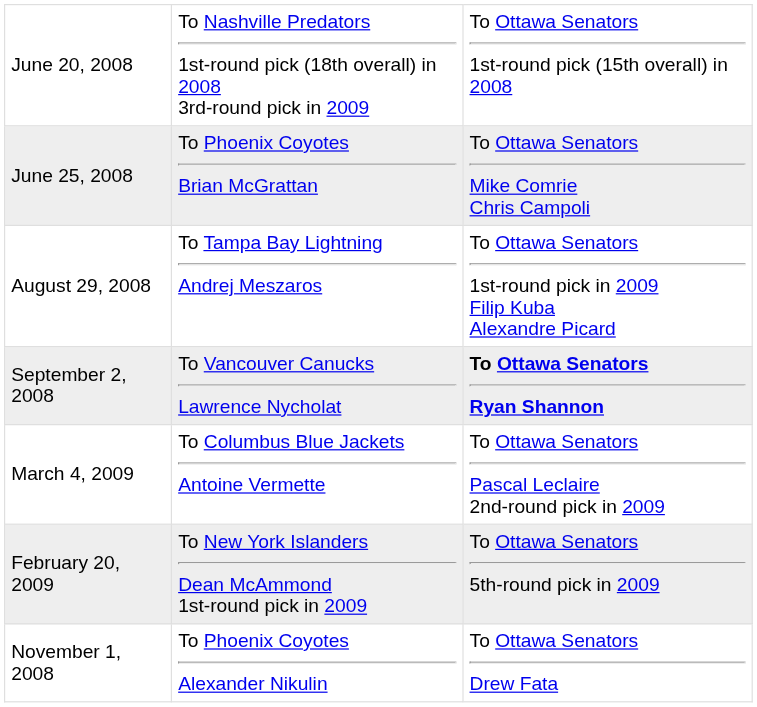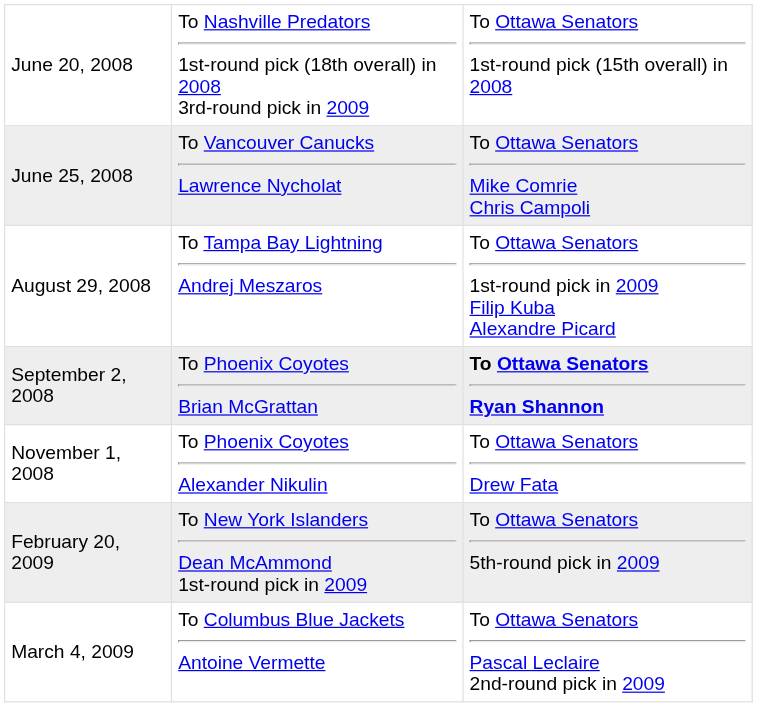June 25, 2008 | column 2: To Phoenix Coyotes Brian McGrattan -> To Vancouver Canucks Lawrence Nycholat
September 2, 2008 | column 2: To Vancouver Canucks Lawrence Nycholat -> To Phoenix Coyotes Brian McGrattan
rows swapped: November 1, 2008 <-> March 4, 2009
